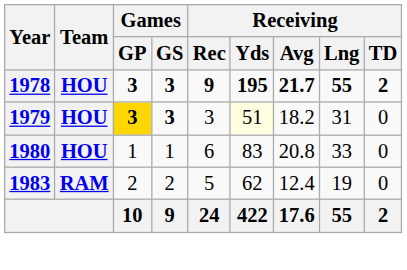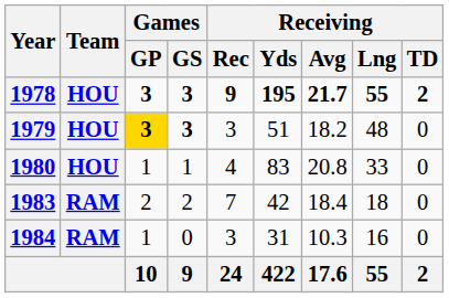1979 | Receiving / Yds: lightyellow background -> no background
1979 | Receiving / Lng: 31 -> 48
1980 | Receiving / Rec: 6 -> 4
1983 | Receiving / Rec: 5 -> 7
1983 | Receiving / Yds: 62 -> 42
1983 | Receiving / Avg: 12.4 -> 18.4
1983 | Receiving / Lng: 19 -> 18
+ row: 1984 | RAM | 1 | 0 | 3 | 31 | 10.3 | 16 | 0
